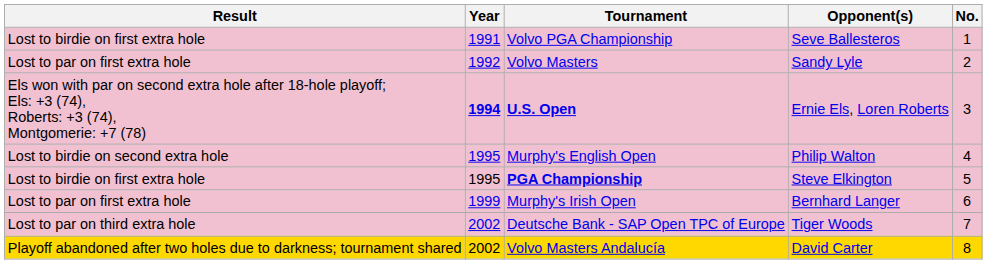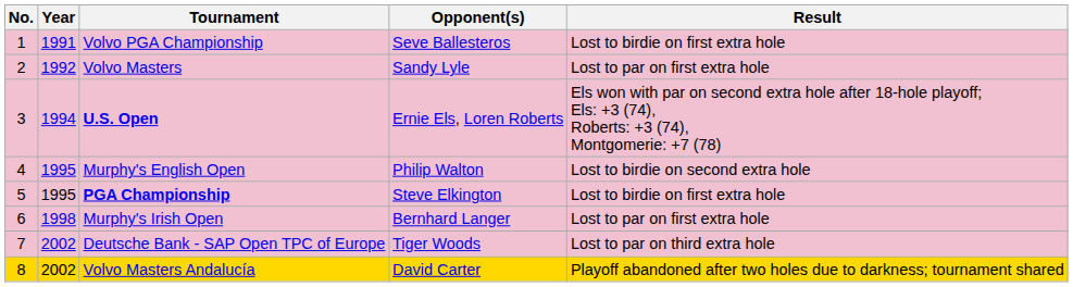columns swapped: No. <-> Result
U.S. Open | Year: bold -> normal
Murphy's Irish Open | Year: 1999 -> 1998
